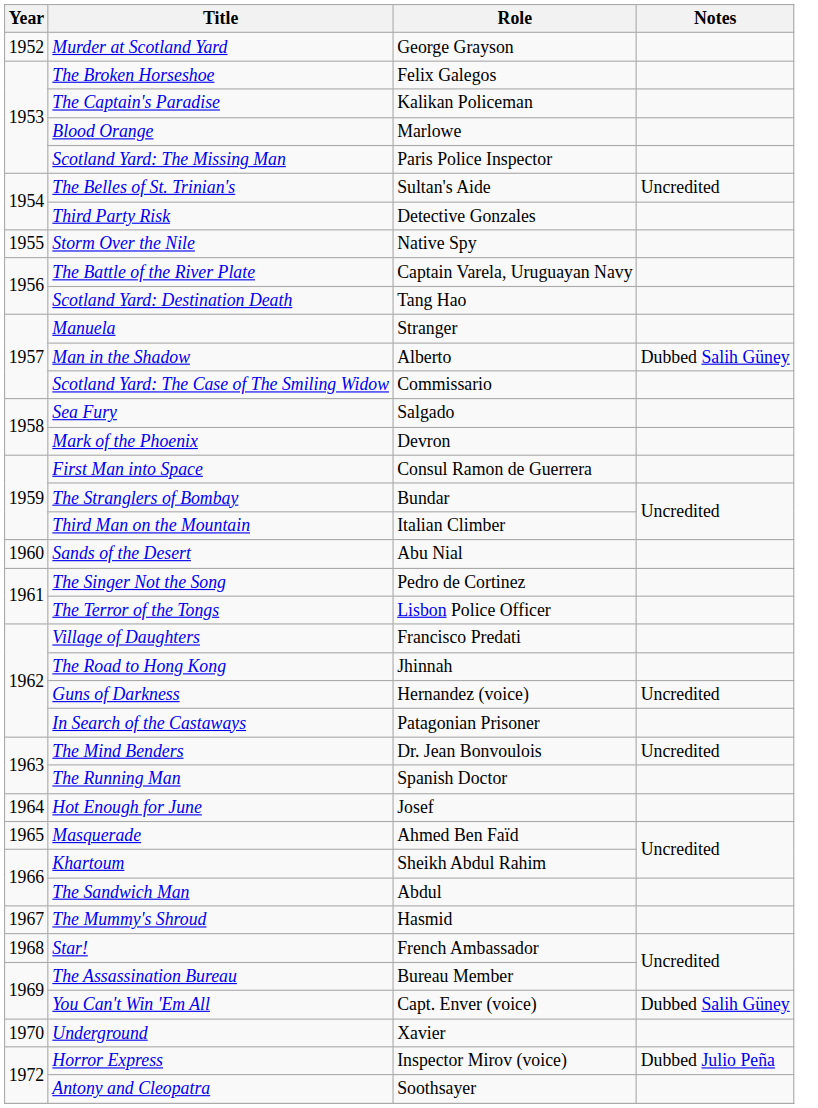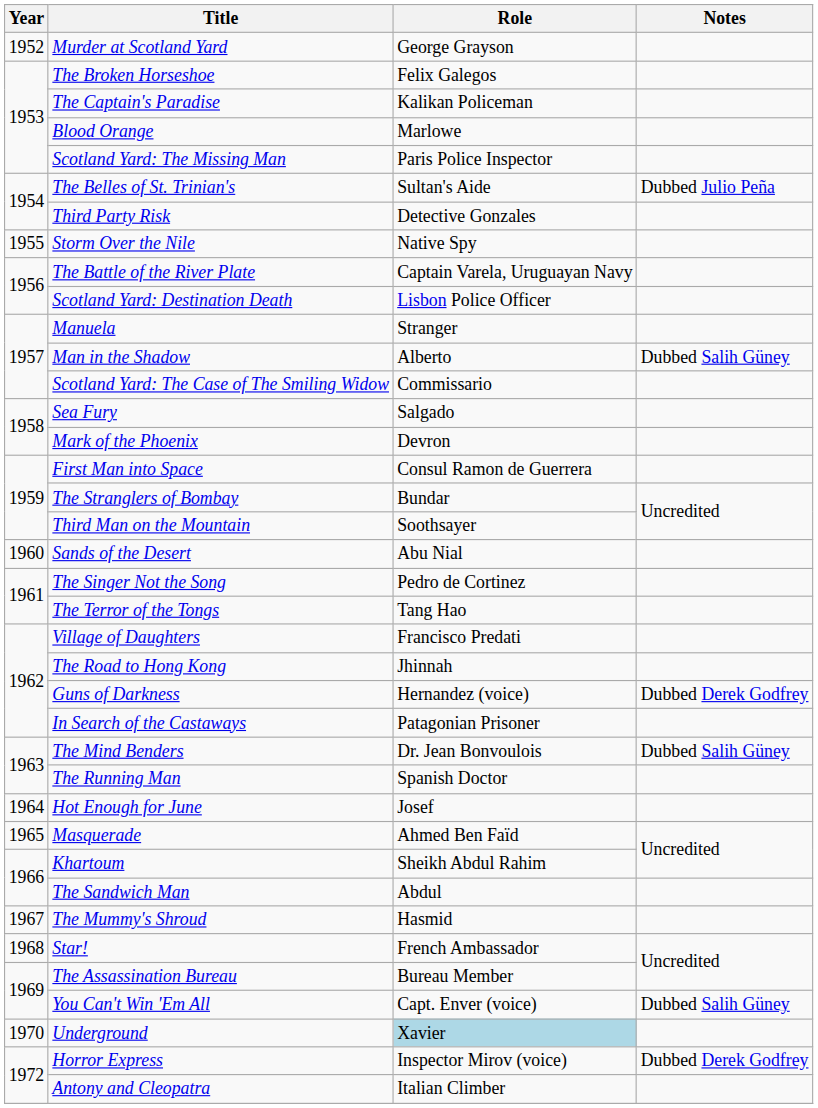The Belles of St. Trinian's | Notes: Uncredited -> Dubbed Julio Peña
Scotland Yard: Destination Death | Role: Tang Hao -> Lisbon Police Officer
Third Man on the Mountain | Role: Italian Climber -> Soothsayer
The Terror of the Tongs | Role: Lisbon Police Officer -> Tang Hao
Guns of Darkness | Notes: Uncredited -> Dubbed Derek Godfrey
The Mind Benders | Notes: Uncredited -> Dubbed Salih Güney
Underground | Role: no background -> lightblue background
Horror Express | Notes: Dubbed Julio Peña -> Dubbed Derek Godfrey
Antony and Cleopatra | Role: Soothsayer -> Italian Climber
